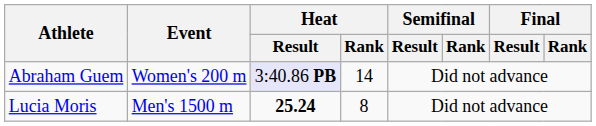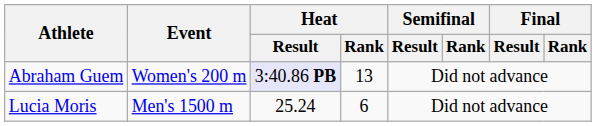Abraham Guem | Heat / Rank: 14 -> 13
Lucia Moris | Heat / Result: bold -> normal
Lucia Moris | Heat / Rank: 8 -> 6
